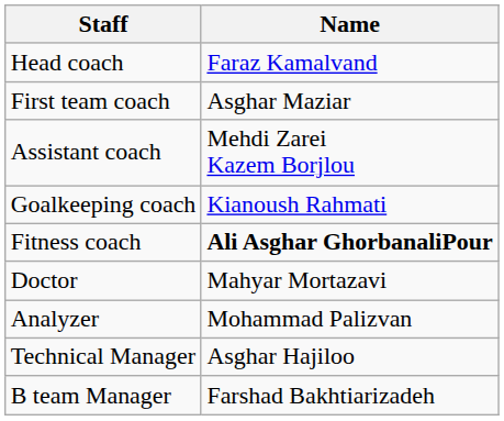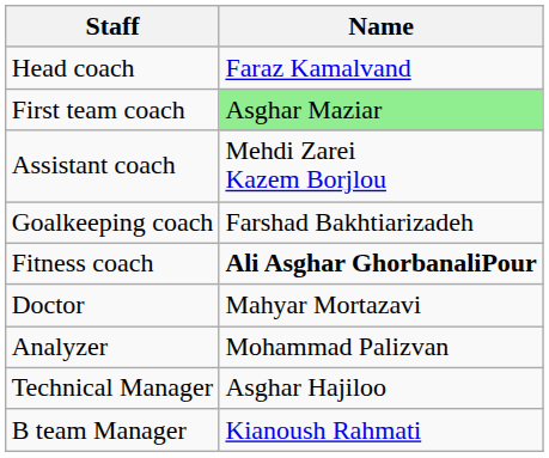First team coach | Name: no background -> lightgreen background
Goalkeeping coach | Name: Kianoush Rahmati -> Farshad Bakhtiarizadeh
B team Manager | Name: Farshad Bakhtiarizadeh -> Kianoush Rahmati
